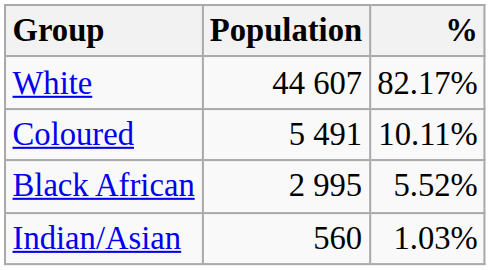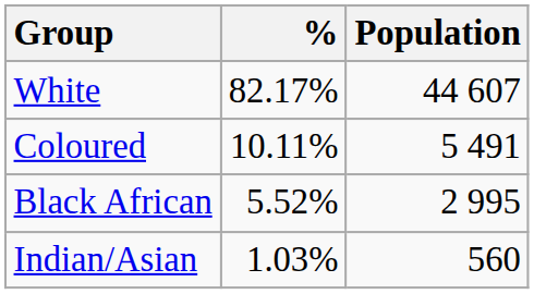columns swapped: Population <-> %
